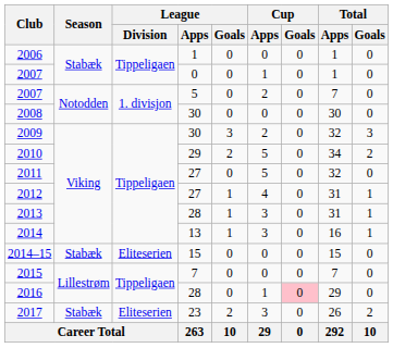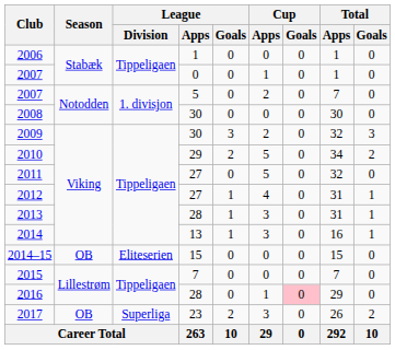2014–15 | Season: Stabæk -> OB
2017 | Season: Stabæk -> OB
2017 | League / Division: Eliteserien -> Superliga
